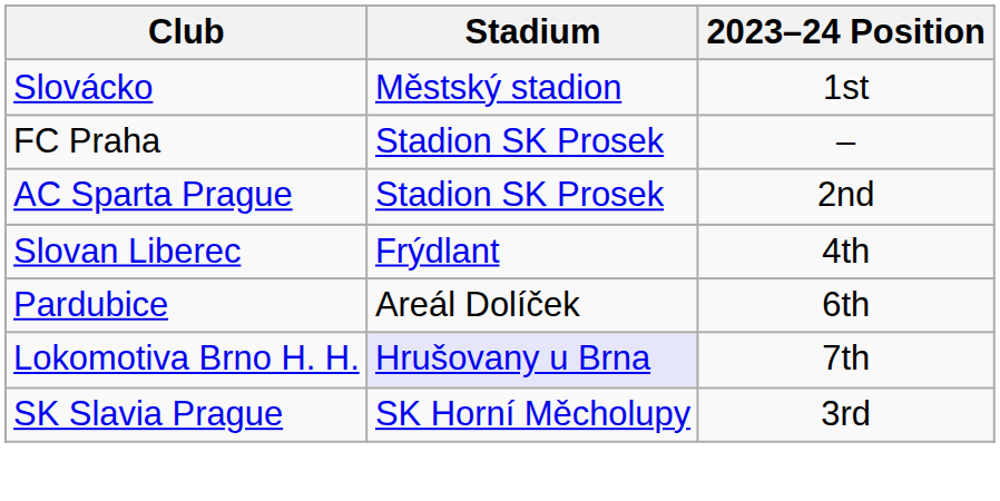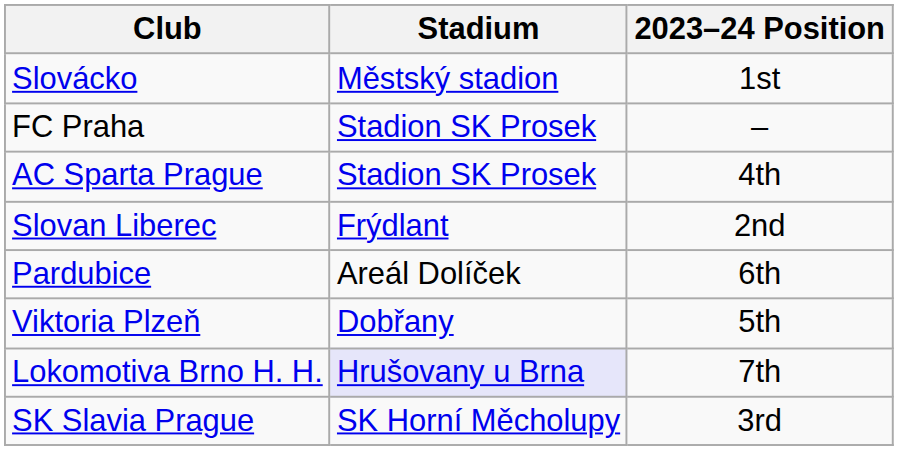AC Sparta Prague | 2023–24 Position: 2nd -> 4th
Slovan Liberec | 2023–24 Position: 4th -> 2nd
+ row: Viktoria Plzeň | Dobřany | 5th
